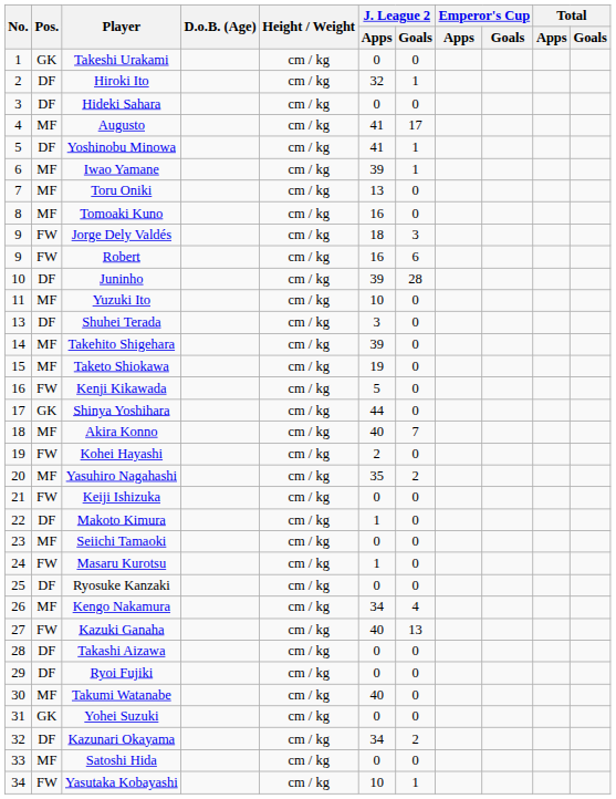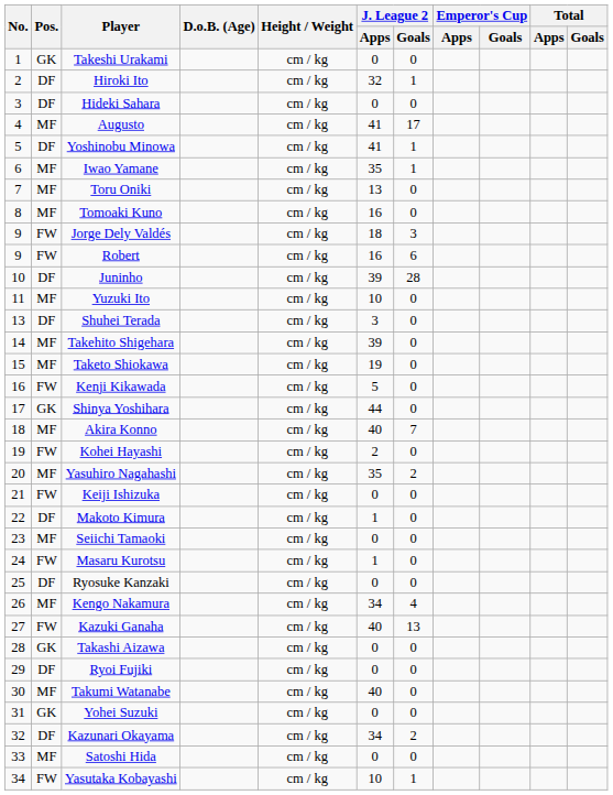Iwao Yamane | J. League 2 / Apps: 39 -> 35
Takashi Aizawa | Pos.: DF -> GK
